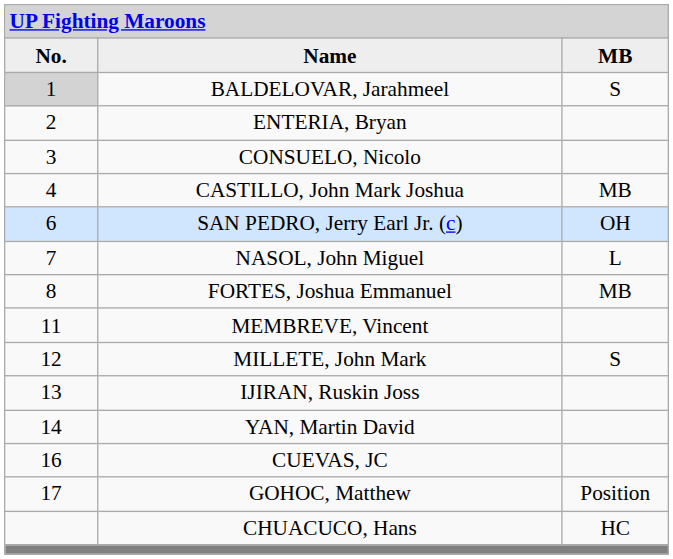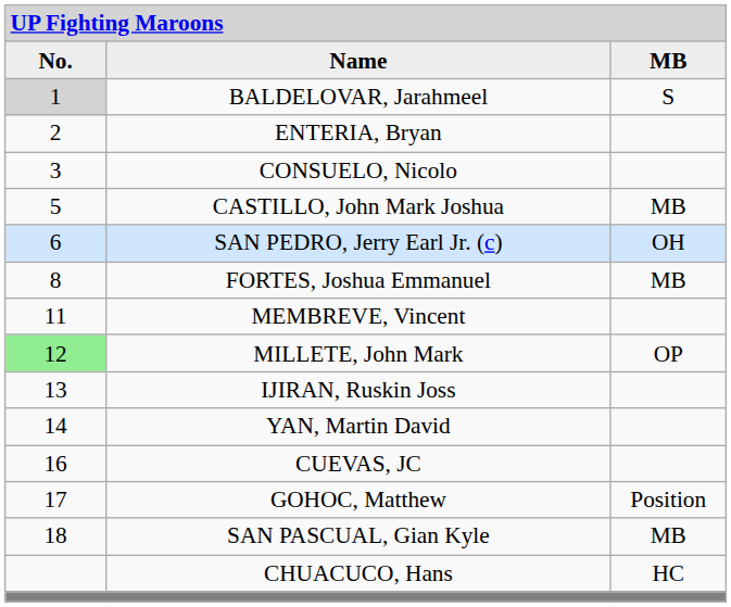CASTILLO, John Mark Joshua | column 1: 4 -> 5
- row: 7 | NASOL, John Miguel | L
MILLETE, John Mark | column 1: no background -> lightgreen background
MILLETE, John Mark | column 3: S -> OP
+ row: 18 | SAN PASCUAL, Gian Kyle | MB
